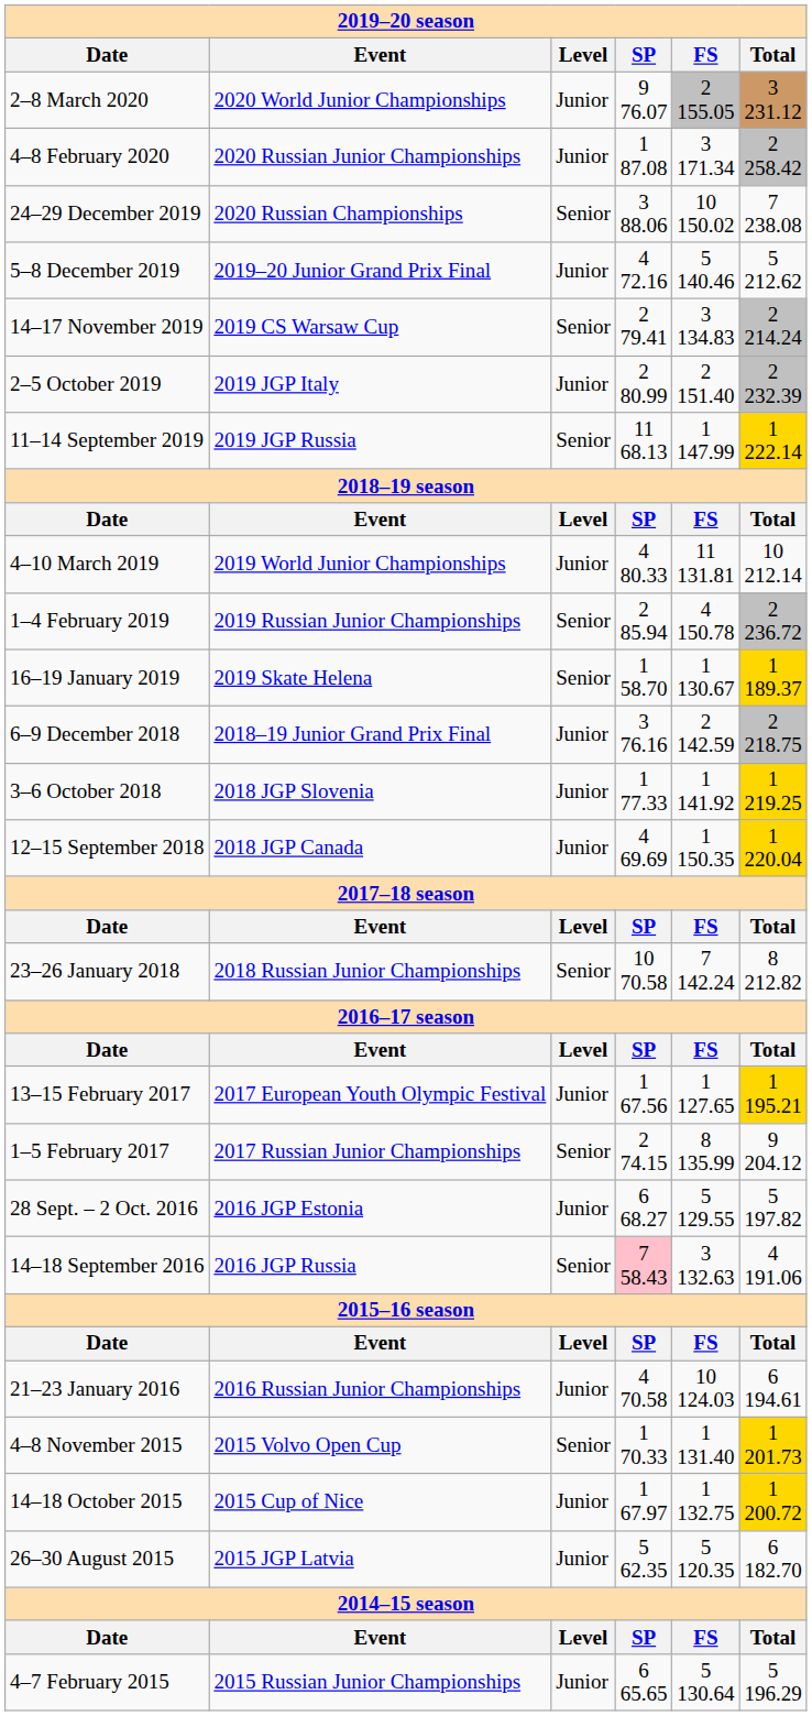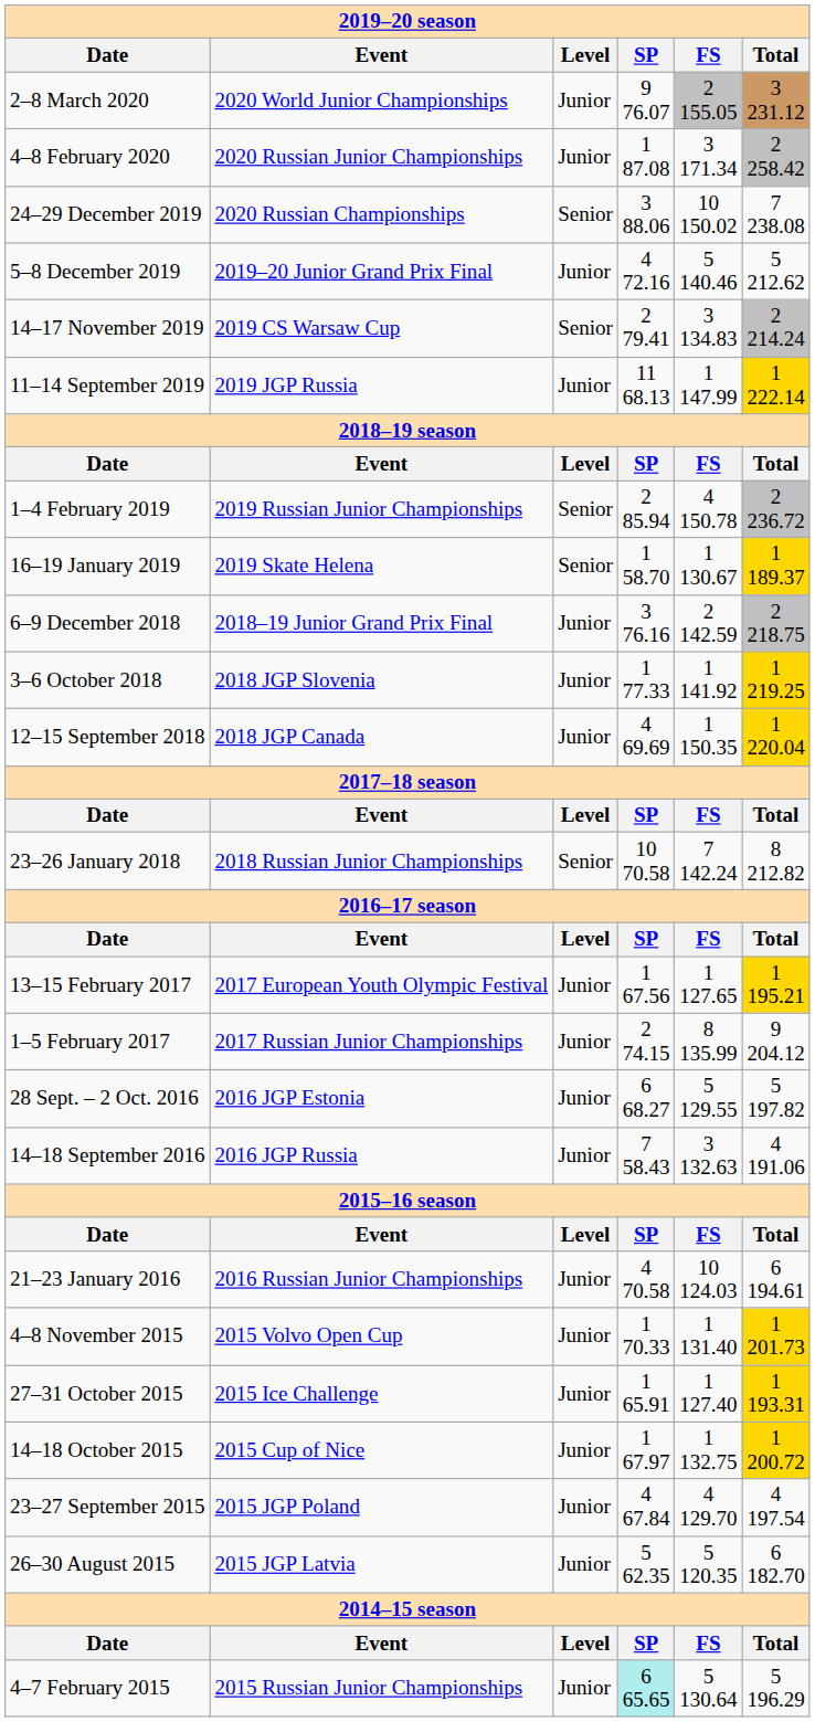- row: 2–5 October 2019 | 2019 JGP Italy | Junior | 2 80.99 | 2 151.40 | 2 232.39
11–14 September 2019 | Level: Senior -> Junior
- row: 4–10 March 2019 | 2019 World Junior Championships | Junior | 4 80.33 | 11 131.81 | 10 212.14
1–5 February 2017 | Level: Senior -> Junior
14–18 September 2016 | Level: Senior -> Junior
14–18 September 2016 | SP: pink background -> no background
4–8 November 2015 | Level: Senior -> Junior
+ row: 27–31 October 2015 | 2015 Ice Challenge | Junior | 1 65.91 | 1 127.40 | 1 193.31
+ row: 23–27 September 2015 | 2015 JGP Poland | Junior | 4 67.84 | 4 129.70 | 4 197.54
4–7 February 2015 | SP: no background -> paleturquoise background
